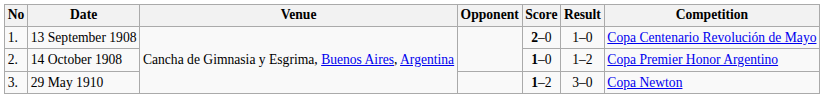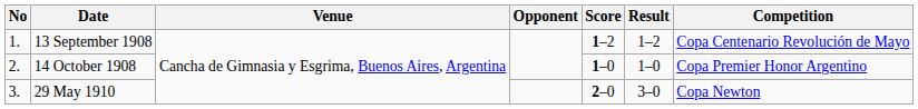13 September 1908 | Score: 2–0 -> 1–2
13 September 1908 | Result: 1–0 -> 1–2
14 October 1908 | Result: 1–2 -> 1–0
29 May 1910 | Score: 1–2 -> 2–0
